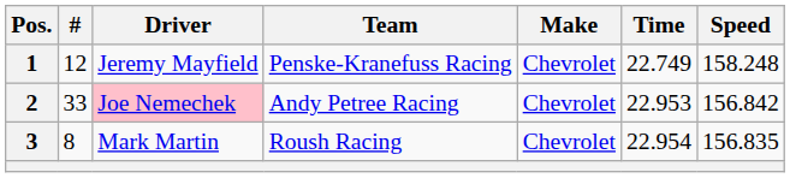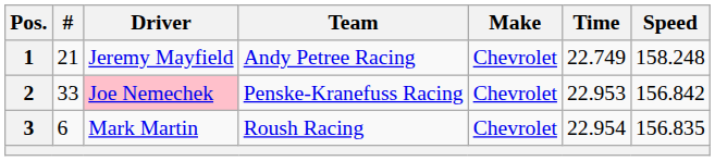1 | #: 12 -> 21
1 | Team: Penske-Kranefuss Racing -> Andy Petree Racing
2 | Team: Andy Petree Racing -> Penske-Kranefuss Racing
3 | #: 8 -> 6
